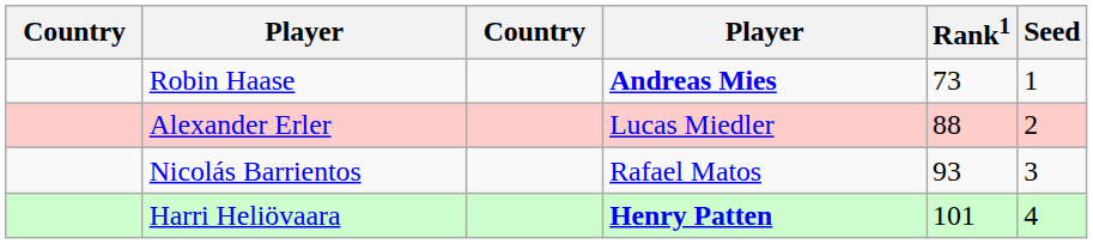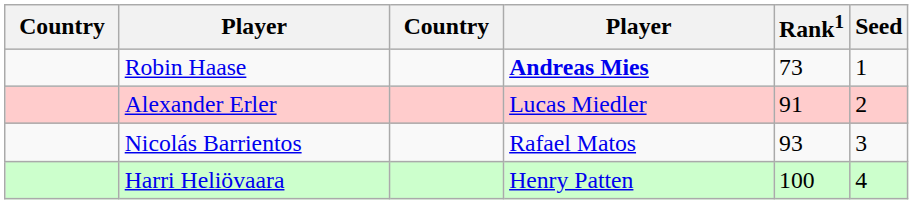Alexander Erler | Rank1: 88 -> 91
Harri Heliövaara | column 4: bold -> normal
Harri Heliövaara | Rank1: 101 -> 100
